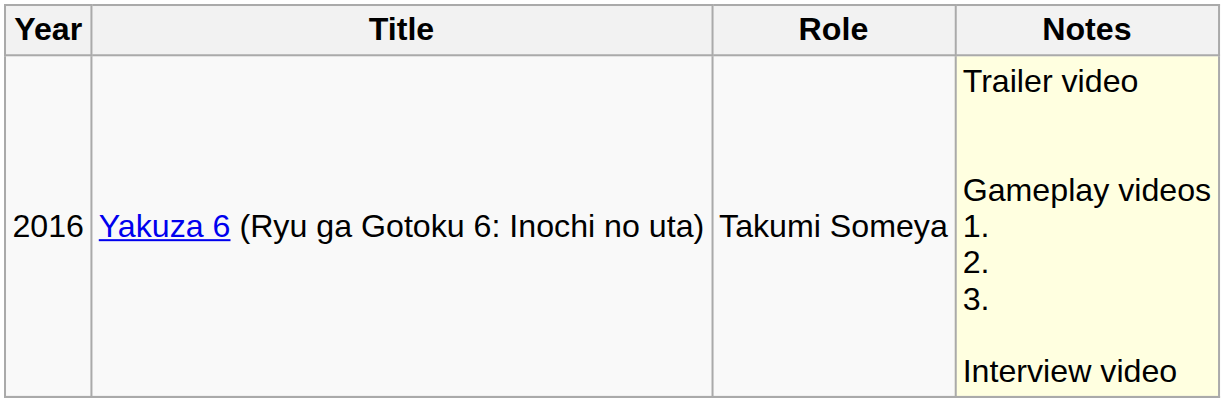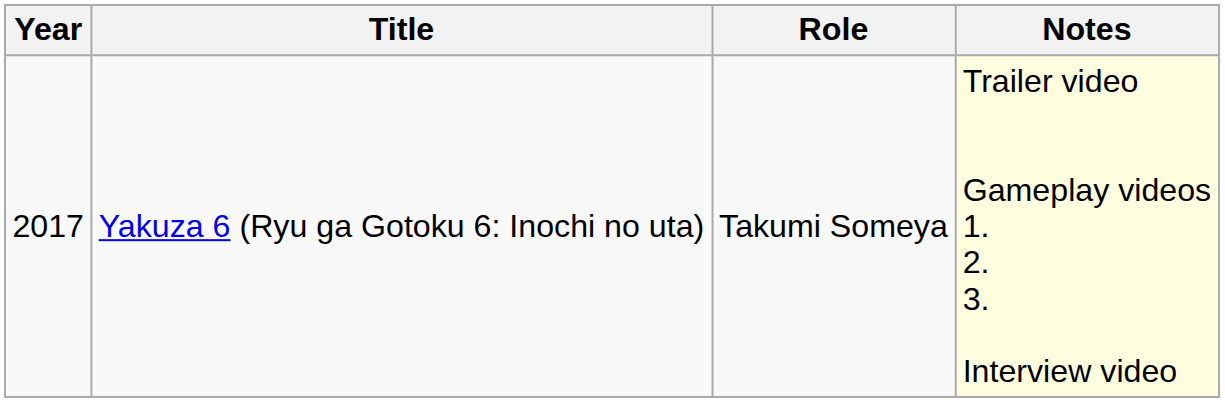Yakuza 6 (Ryu ga Gotoku 6: Inochi no uta) | Year: 2016 -> 2017
